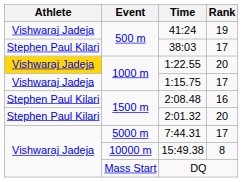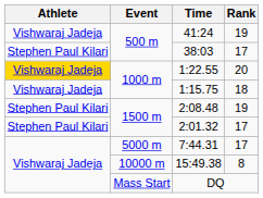1:15.75 | Rank: 17 -> 18
2:08.48 | Rank: 16 -> 19
2:01.32 | Rank: 20 -> 17
